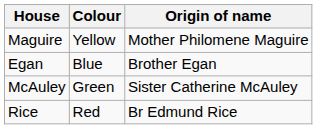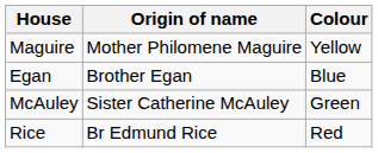columns swapped: Colour <-> Origin of name
